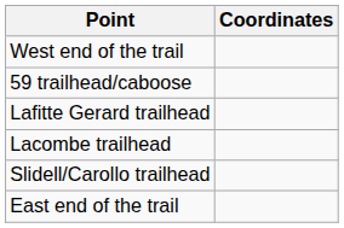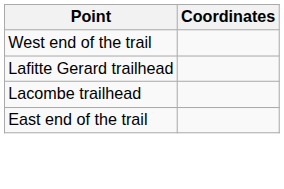- row: 59 trailhead/caboose
- row: Slidell/Carollo trailhead
